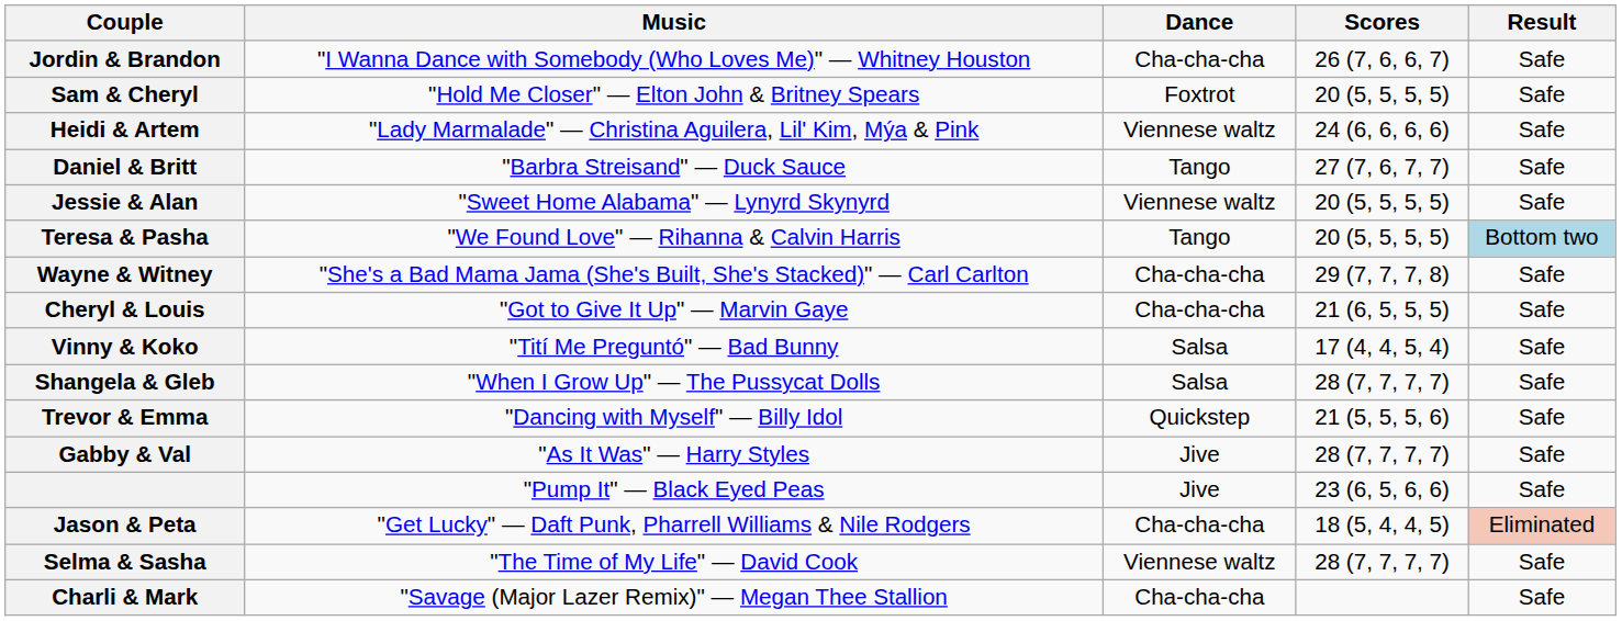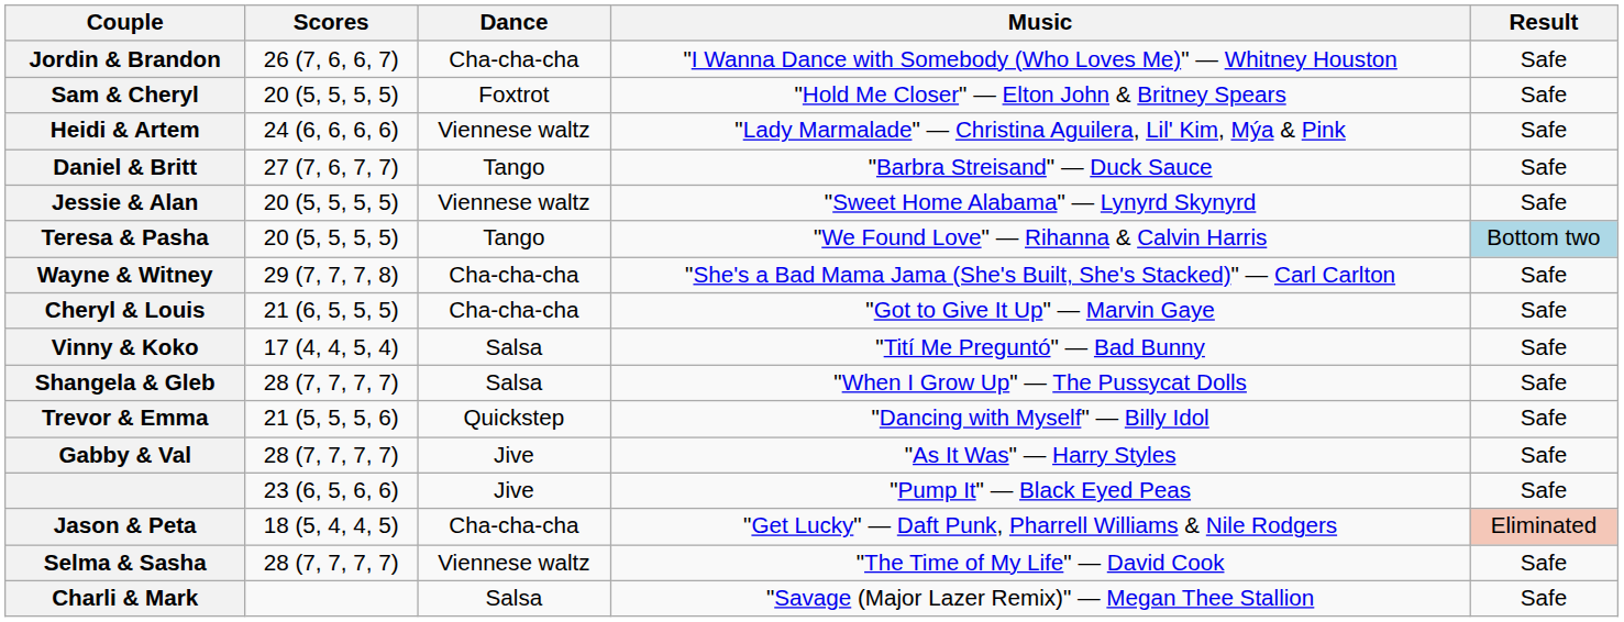columns swapped: Scores <-> Music
Charli & Mark | Dance: Cha-cha-cha -> Salsa
